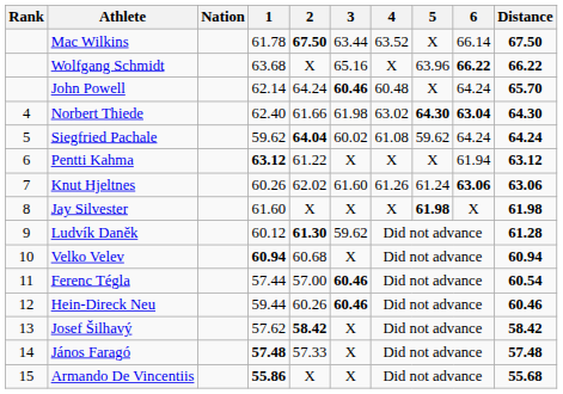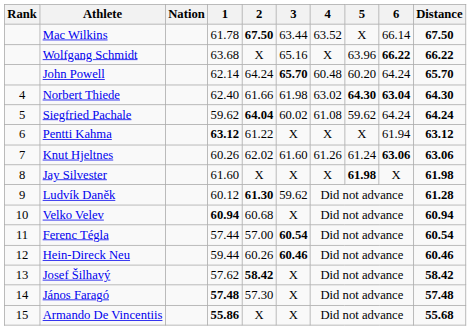John Powell | 3: 60.46 -> 65.70
John Powell | 5: X -> 60.20
Ferenc Tégla | 3: 60.46 -> 60.54
János Faragó | 2: 57.33 -> 57.30
